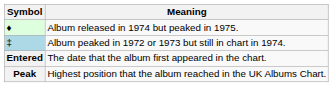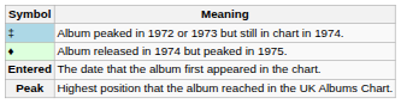rows swapped: ‡ <-> ♦
